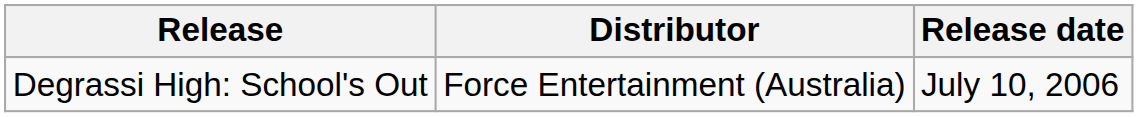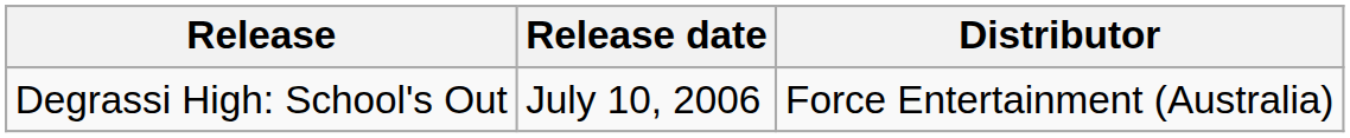columns swapped: Distributor <-> Release date
